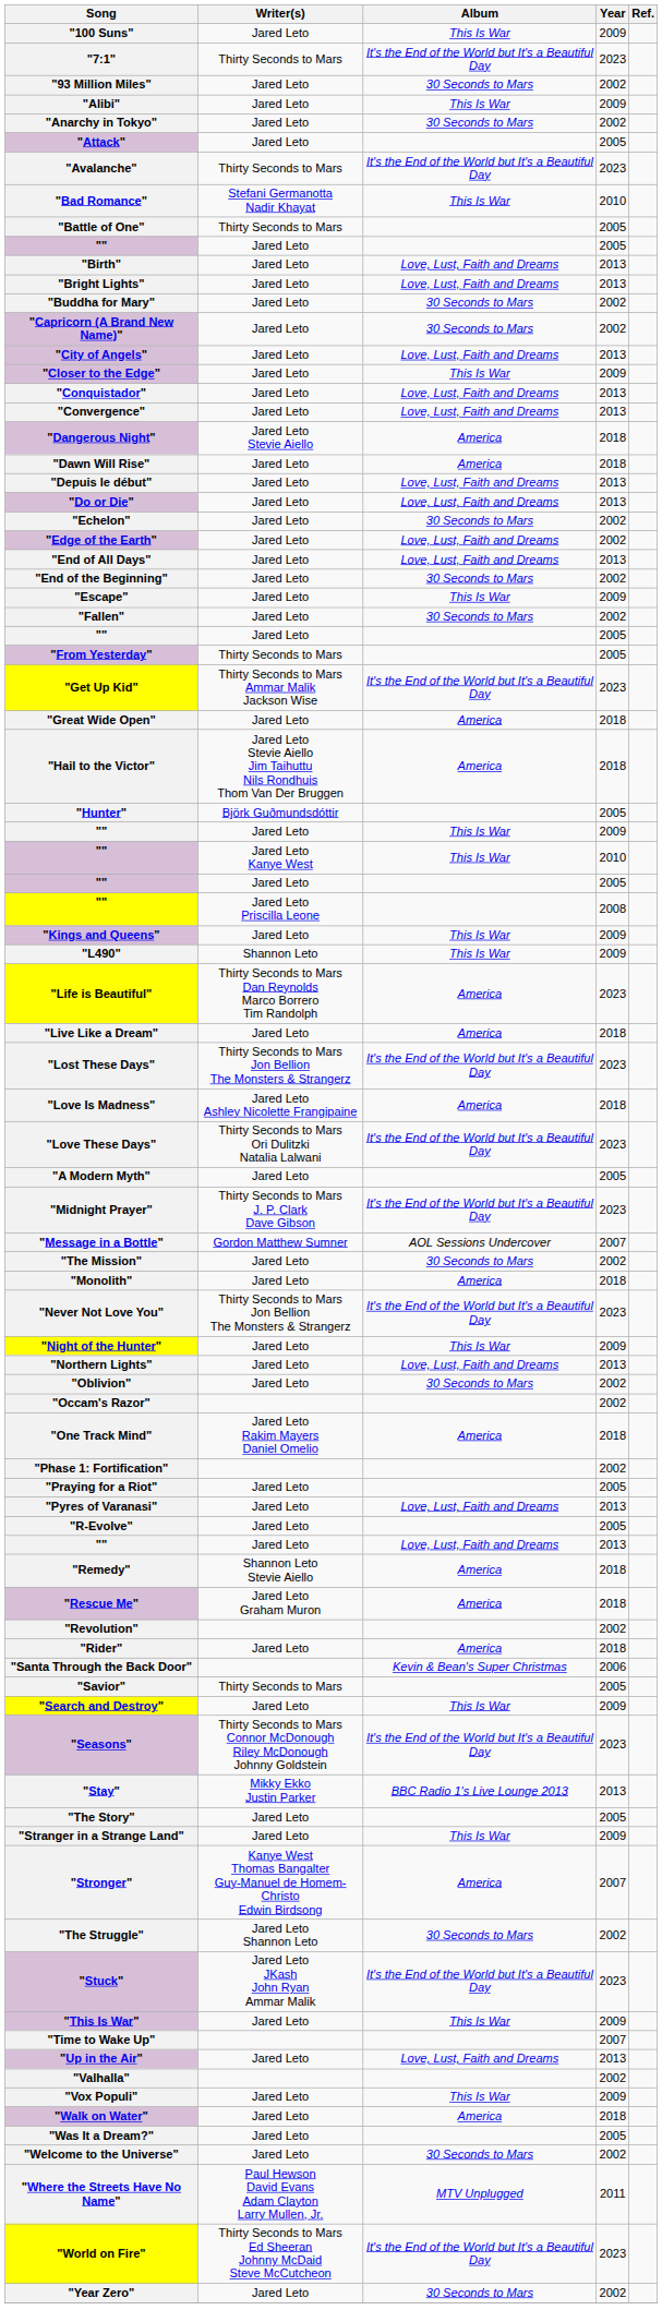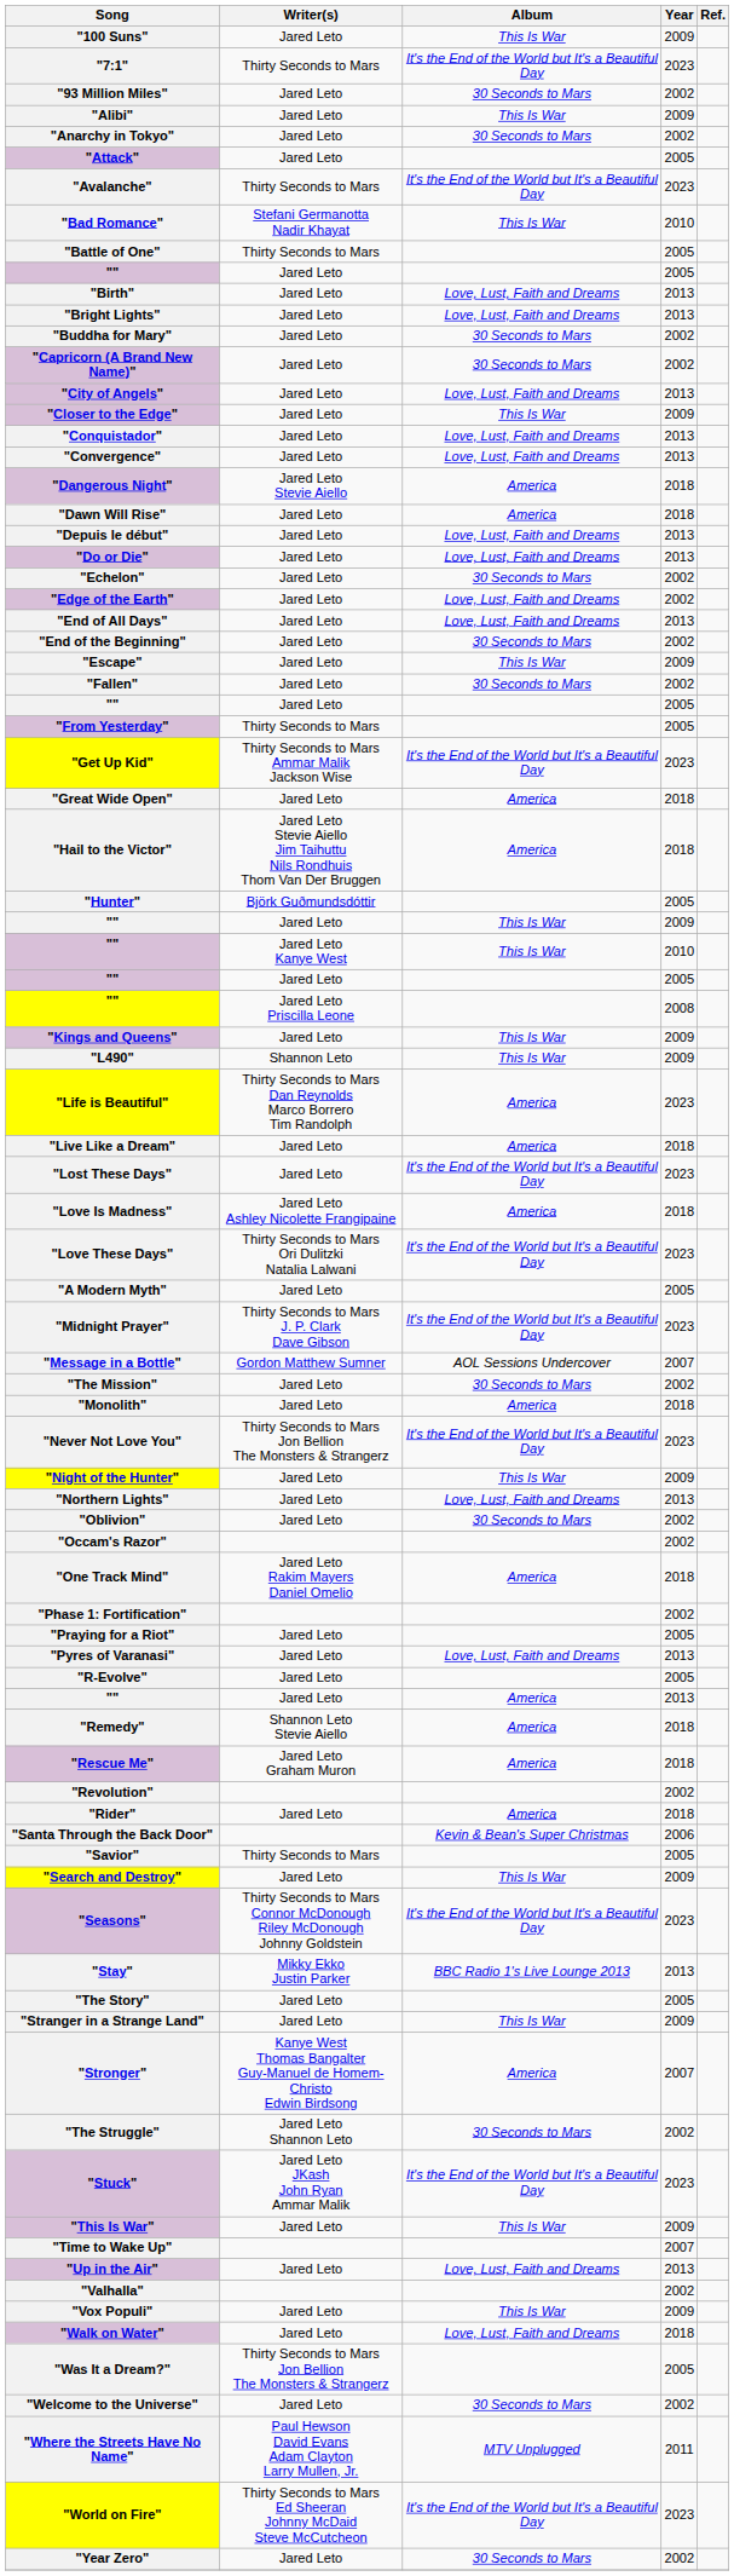"Lost These Days" | Writer(s): Thirty Seconds to Mars Jon Bellion The Monsters & Strangerz -> Jared Leto
"" / 2013 | Album: Love, Lust, Faith and Dreams -> America
"Walk on Water" | Album: America -> Love, Lust, Faith and Dreams
"Was It a Dream?" | Writer(s): Jared Leto -> Thirty Seconds to Mars Jon Bellion The Monsters & Strangerz
